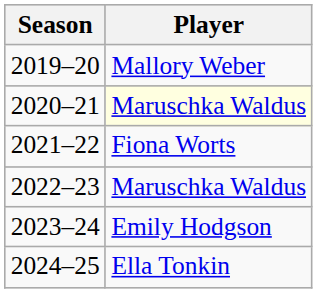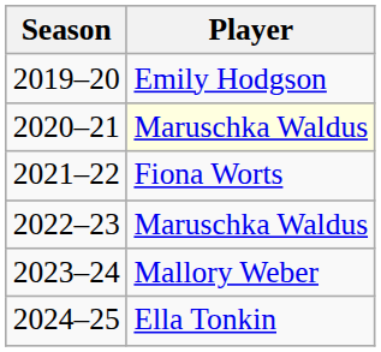2019–20 | Player: Mallory Weber -> Emily Hodgson
2023–24 | Player: Emily Hodgson -> Mallory Weber
